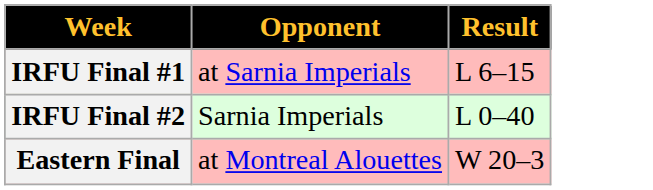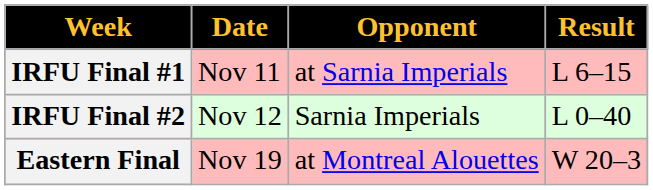+ column: Date | Nov 11 | Nov 12 | Nov 19
